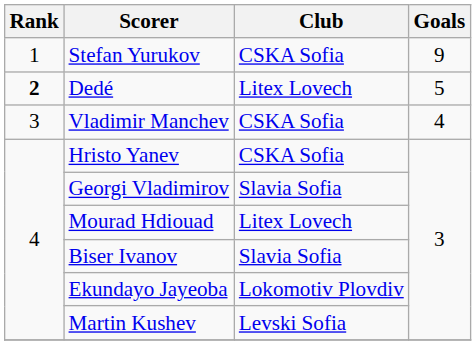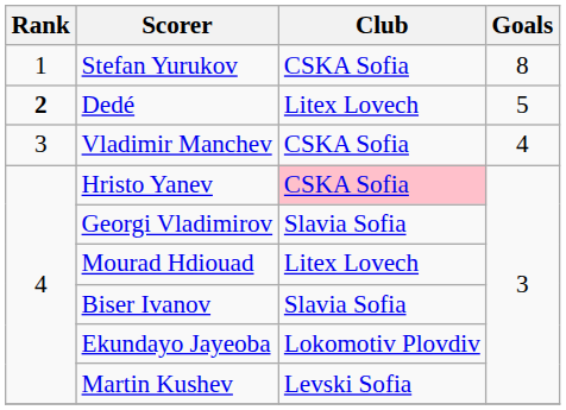Stefan Yurukov | Goals: 9 -> 8
Hristo Yanev | Club: no background -> pink background
